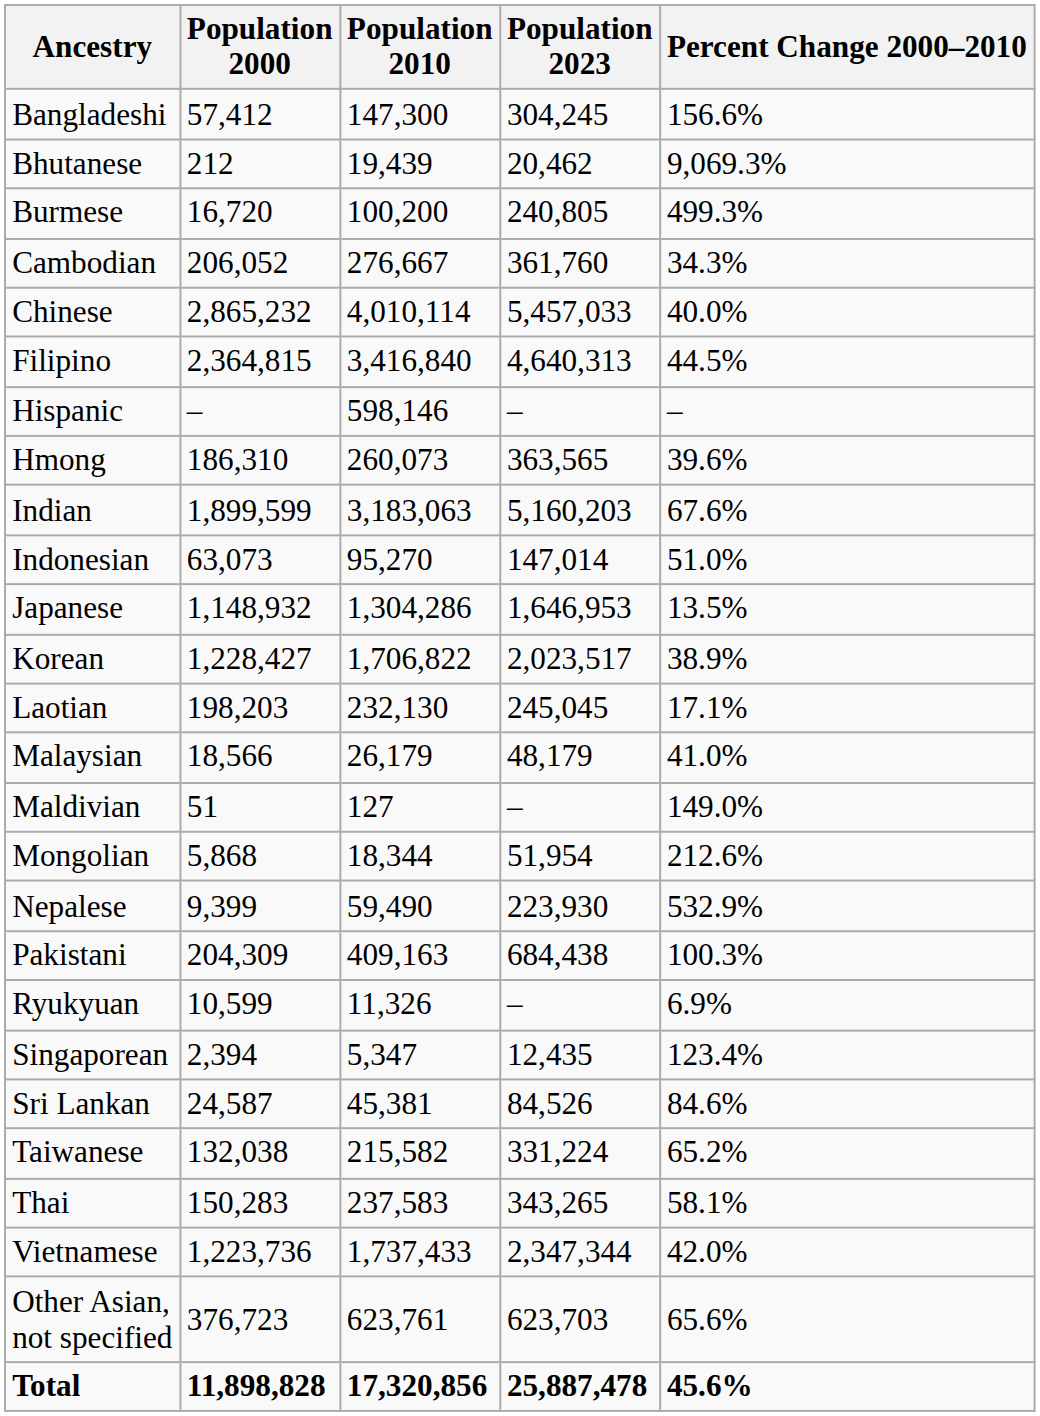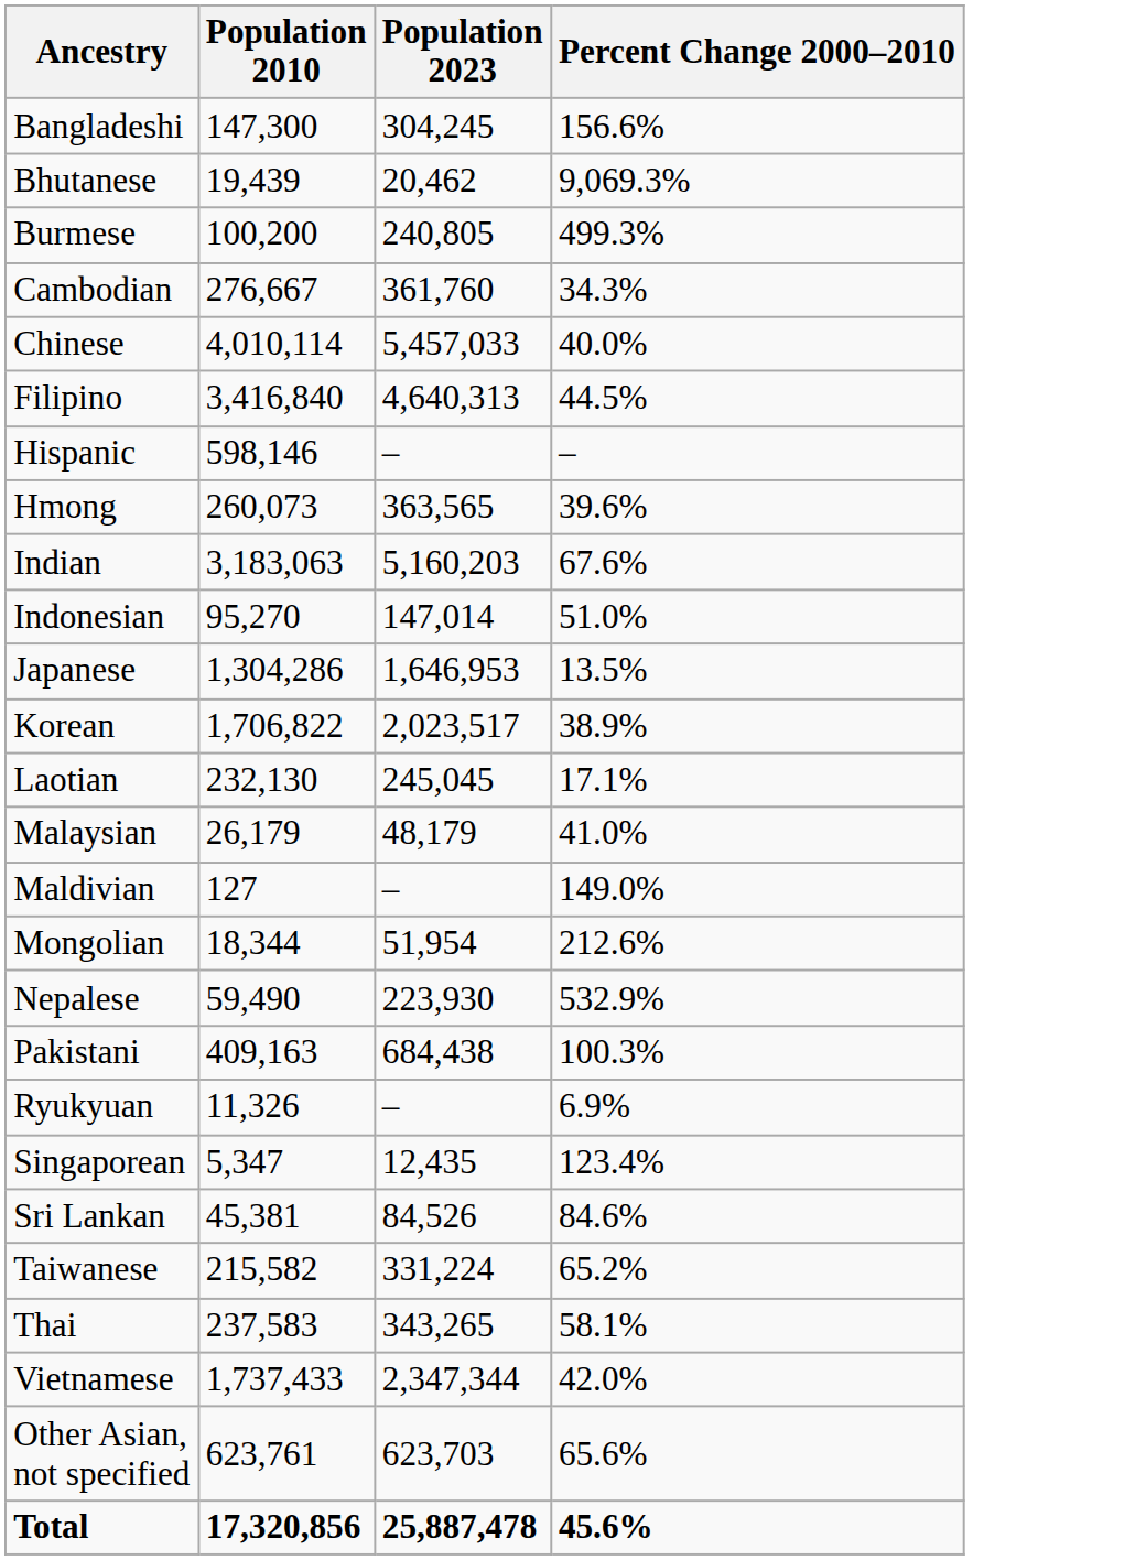- column: Population 2000 | 57,412 | 212 | 16,720 | 206,052 | 2,865,232 | 2,364,815 | – | 186,310 | 1,899,599 | 63,073 | 1,148,932 | 1,228,427 | 198,203 | 18,566 | 51 | 5,868 | 9,399 | 204,309 | 10,599 | 2,394 | 24,587 | 132,038 | 150,283 | 1,223,736 | 376,723 | 11,898,828
